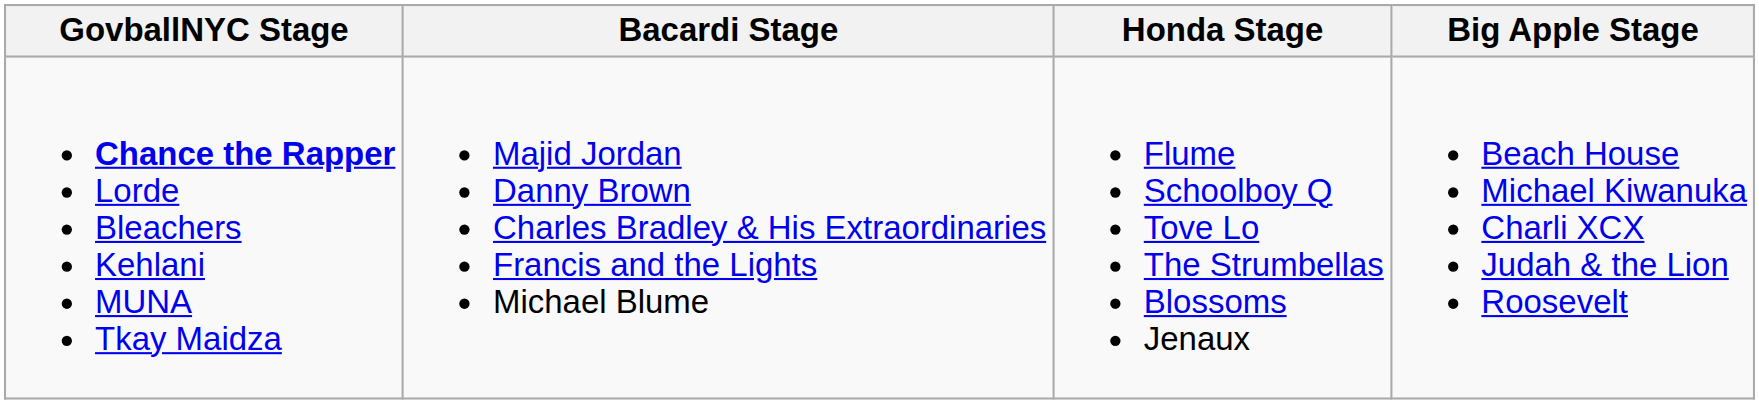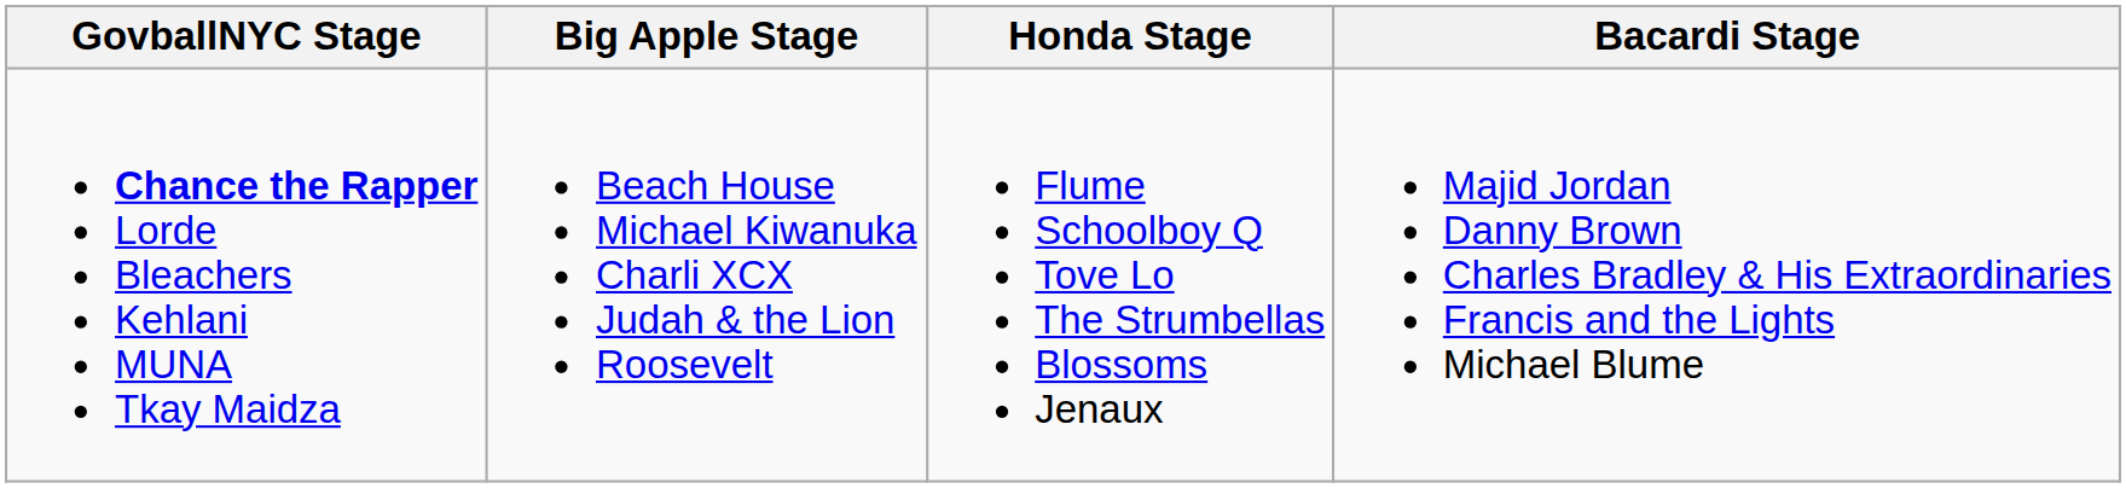columns swapped: Big Apple Stage <-> Bacardi Stage
